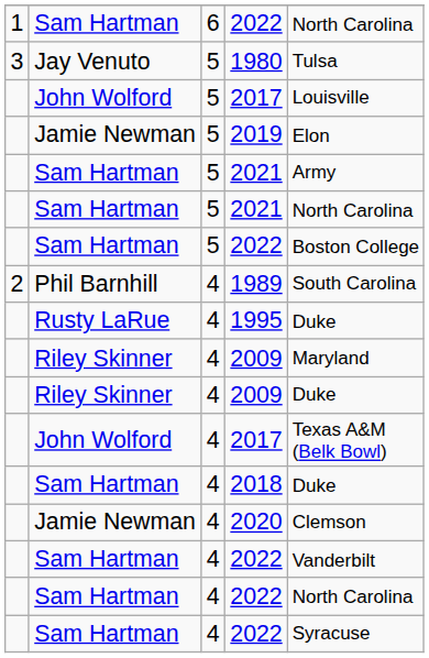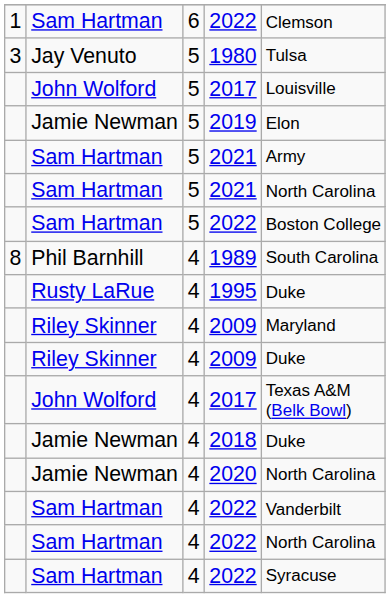6 / 2022 | column 5: North Carolina -> Clemson
1989 | column 1: 2 -> 8
2018 | column 2: Sam Hartman -> Jamie Newman
2020 | column 5: Clemson -> North Carolina
